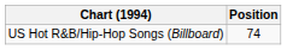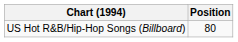US Hot R&B/Hip-Hop Songs (Billboard) | Position: 74 -> 80
